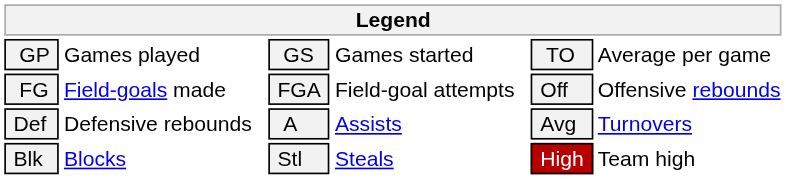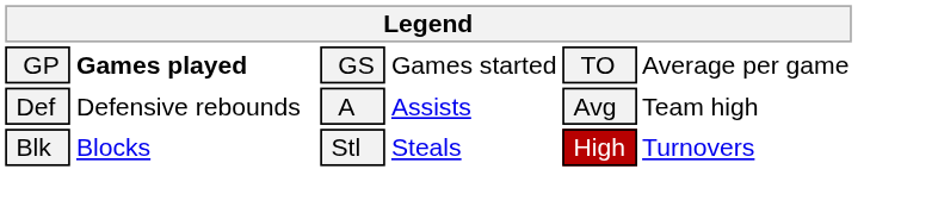GP | column 2: normal -> bold
- row: FG | Field-goals made | FGA | Field-goal attempts | Off | Offensive rebounds
Def | column 6: Turnovers -> Team high
Blk | column 6: Team high -> Turnovers
